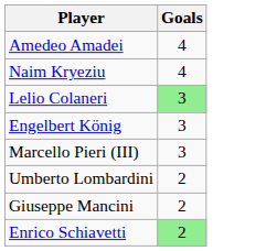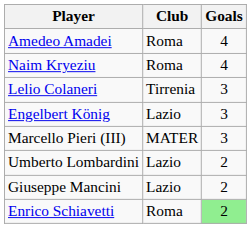+ column: Club | Roma | Roma | Tirrenia | Lazio | MATER | Lazio | Lazio | Roma
Lelio Colaneri | Goals: lightgreen background -> no background
